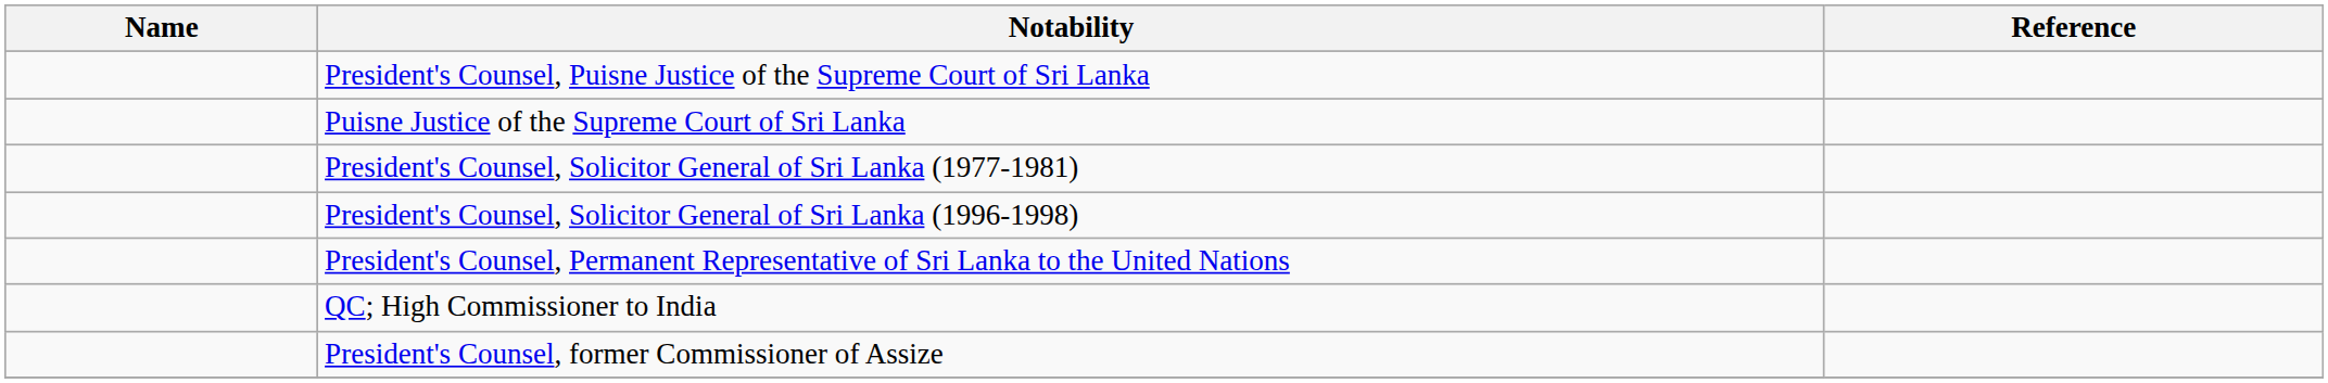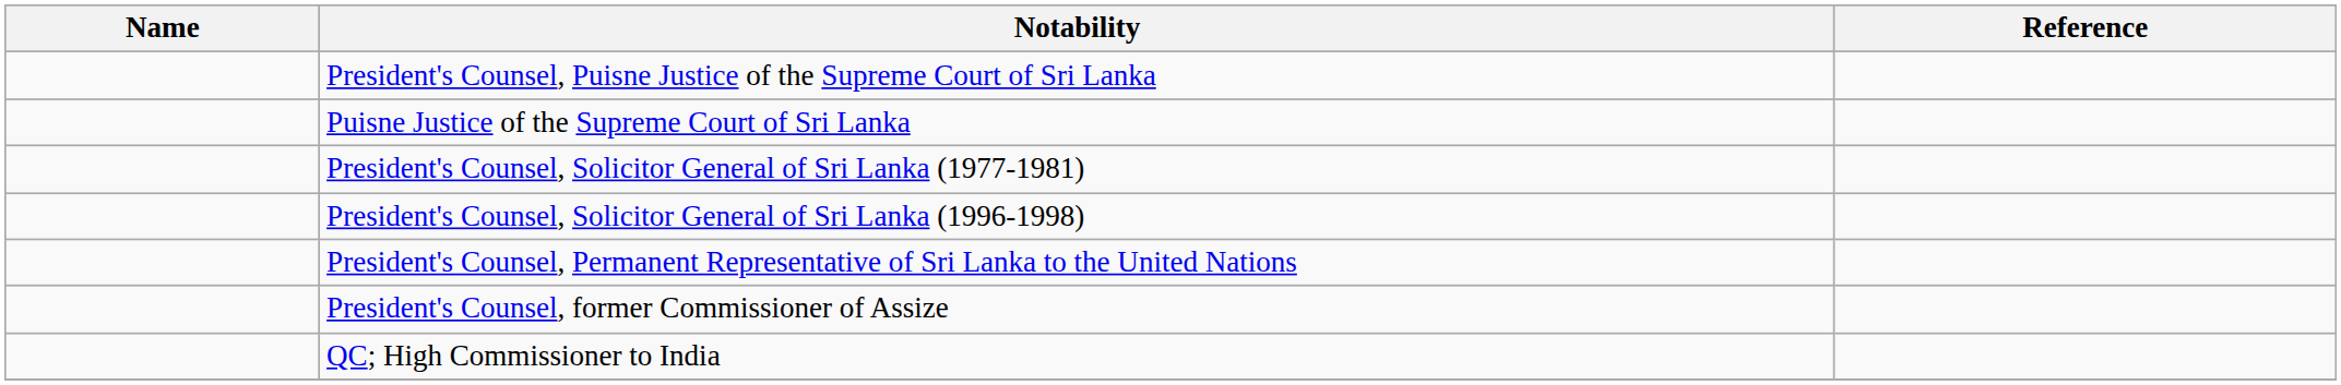rows swapped: President's Counsel, former Commissioner of Assize <-> QC; High Commissioner to India
